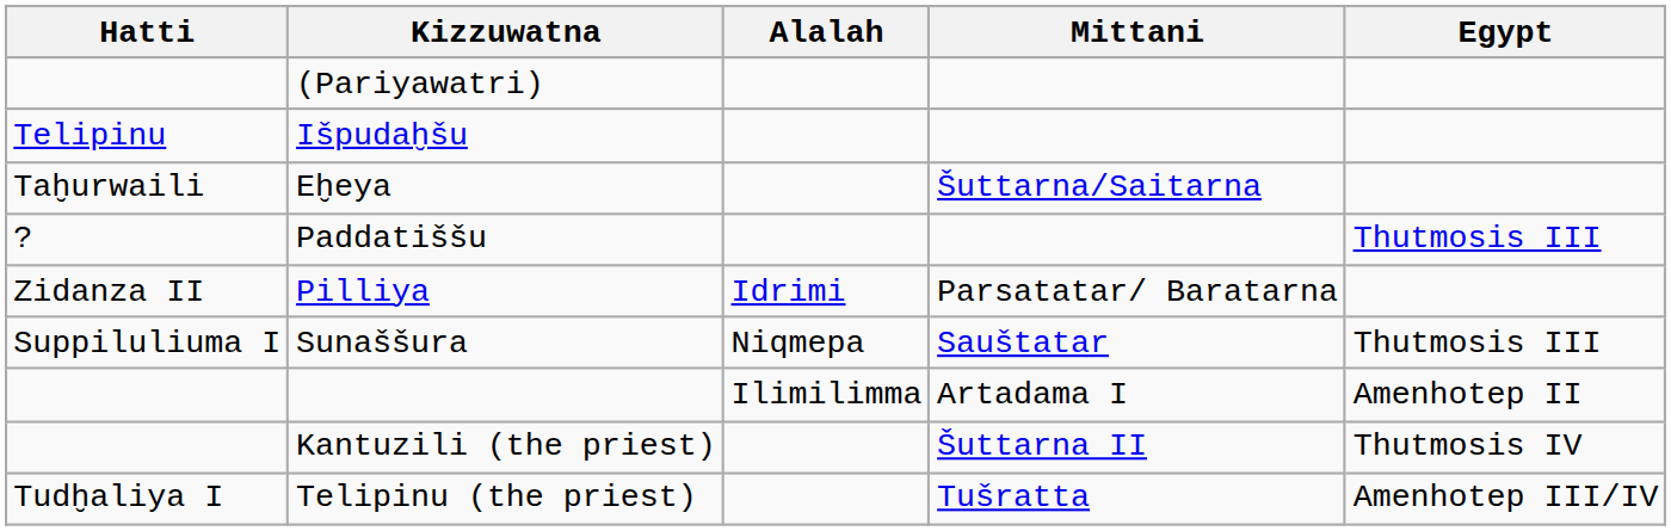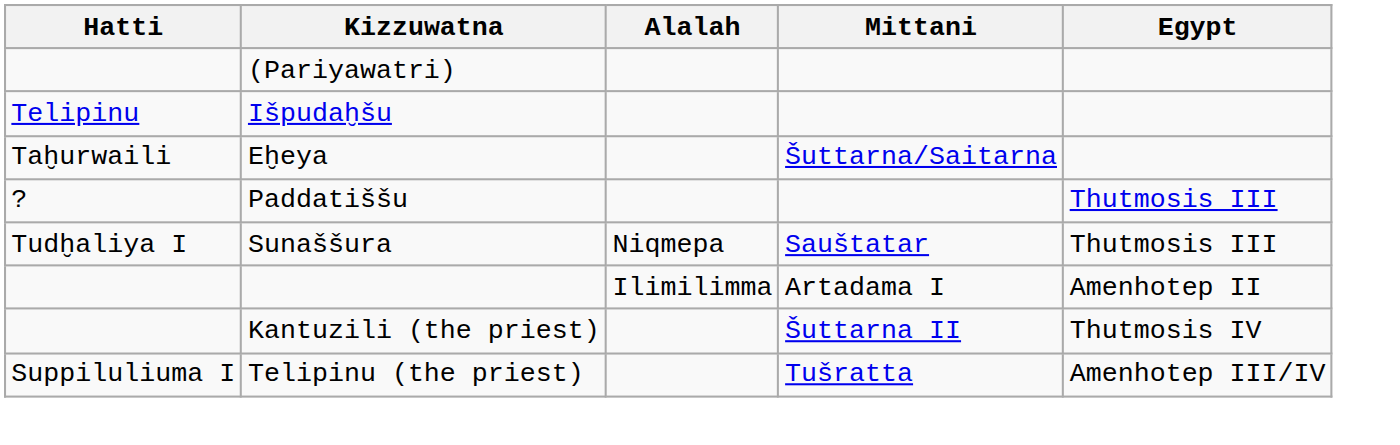- row: Zidanza II | Pilliya | Idrimi | Parsatatar/ Baratarna
Sunaššura | Hatti: Suppiluliuma I -> Tudḫaliya I
Telipinu (the priest) | Hatti: Tudḫaliya I -> Suppiluliuma I
